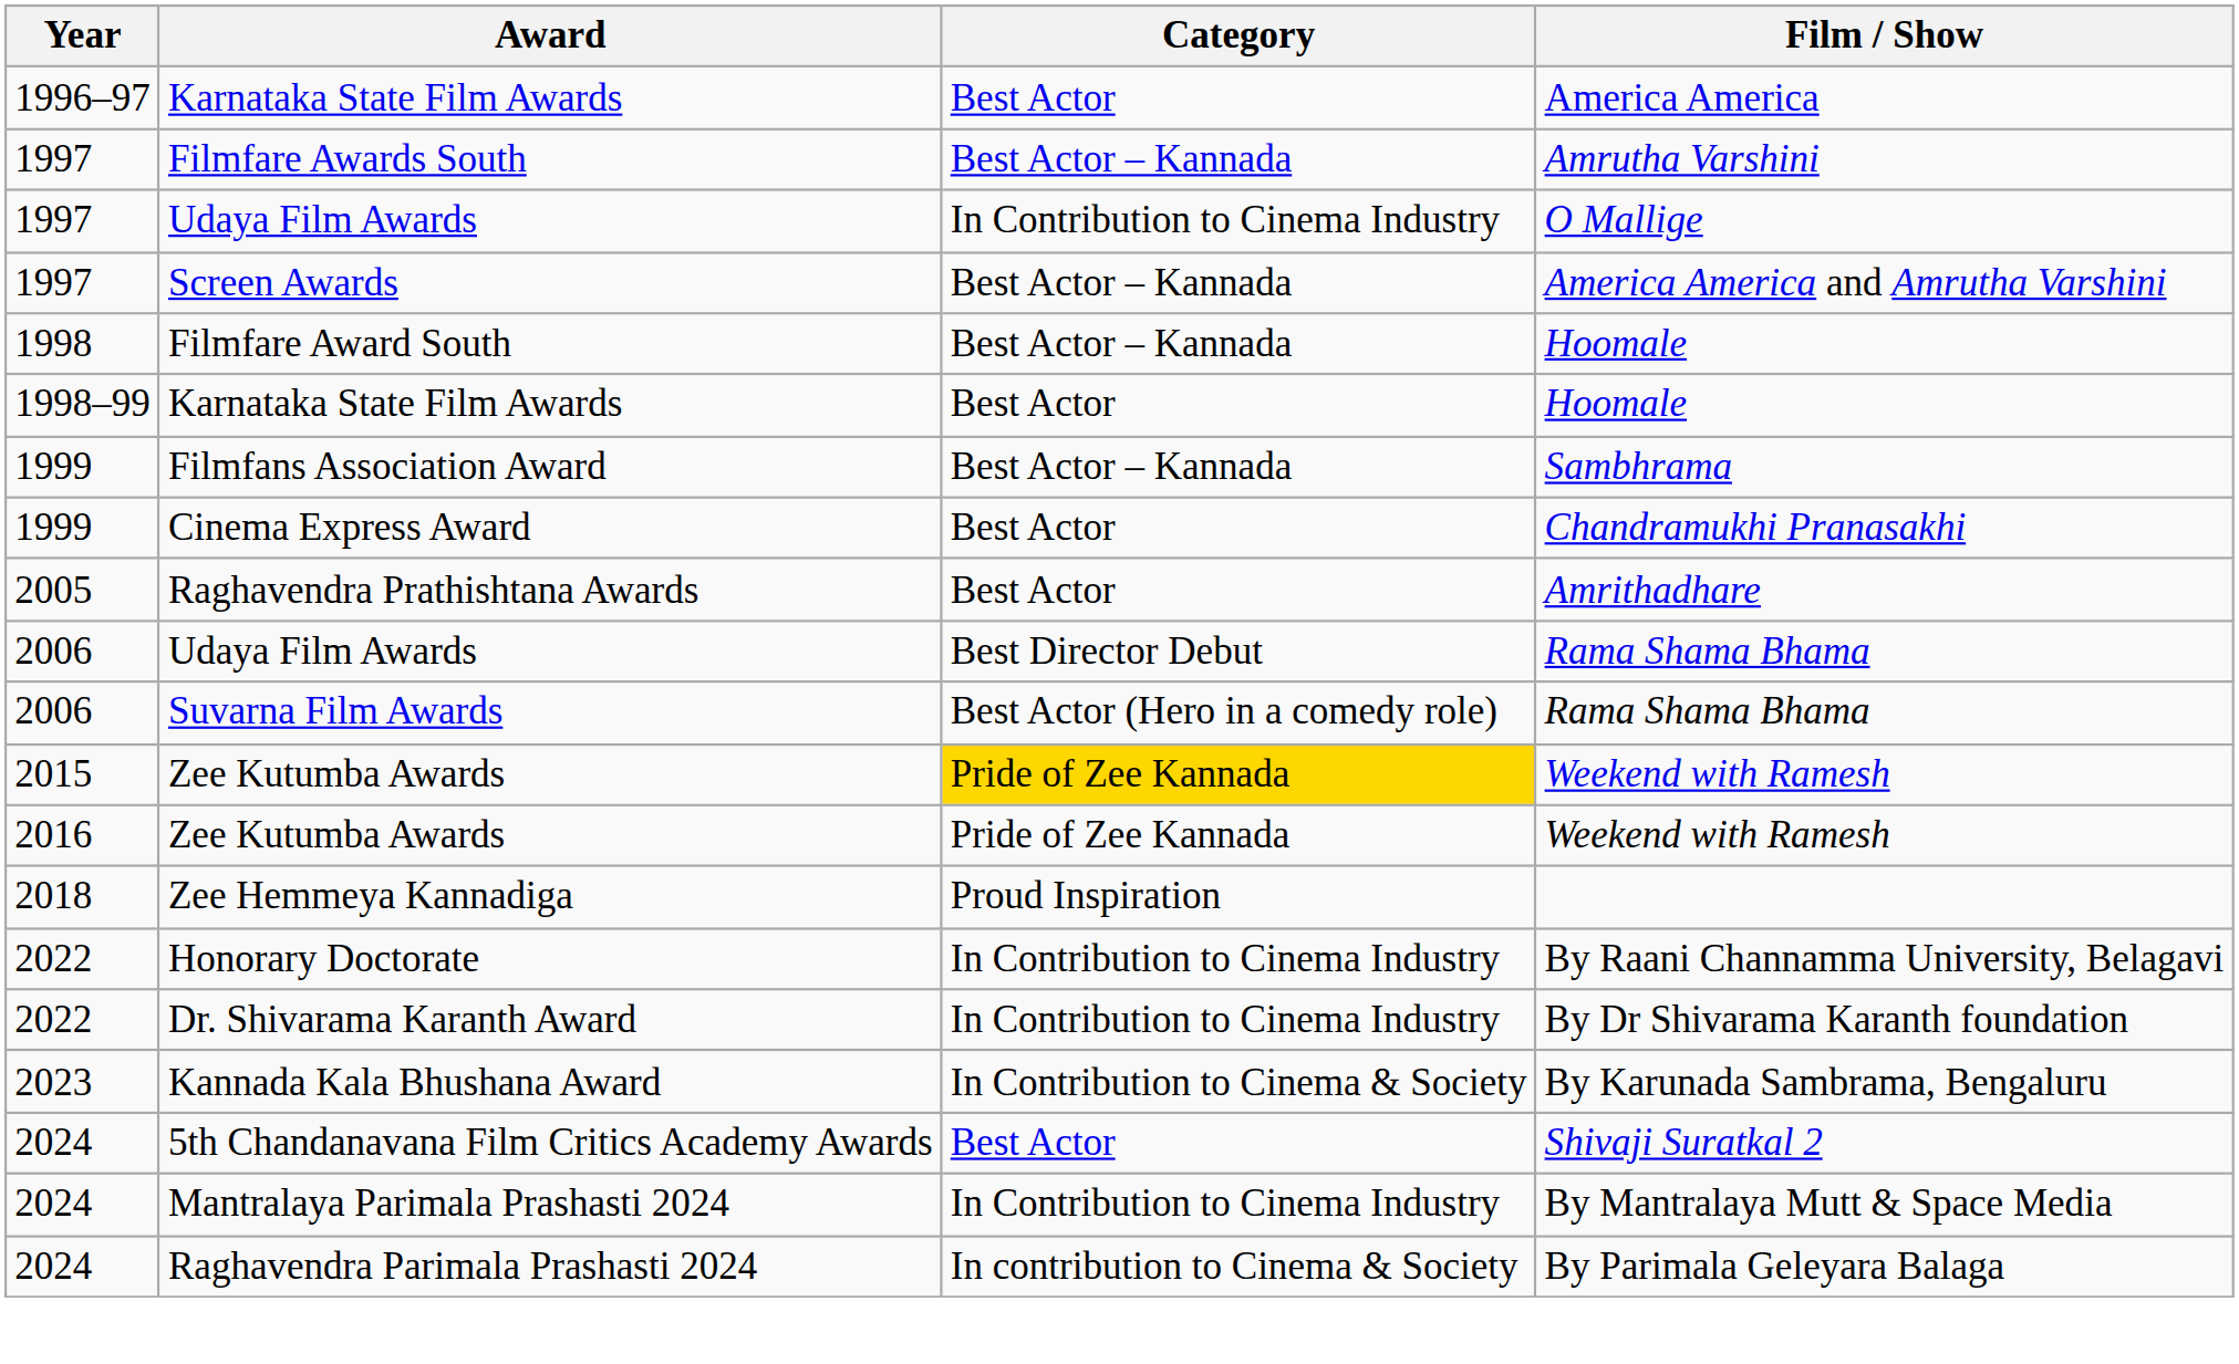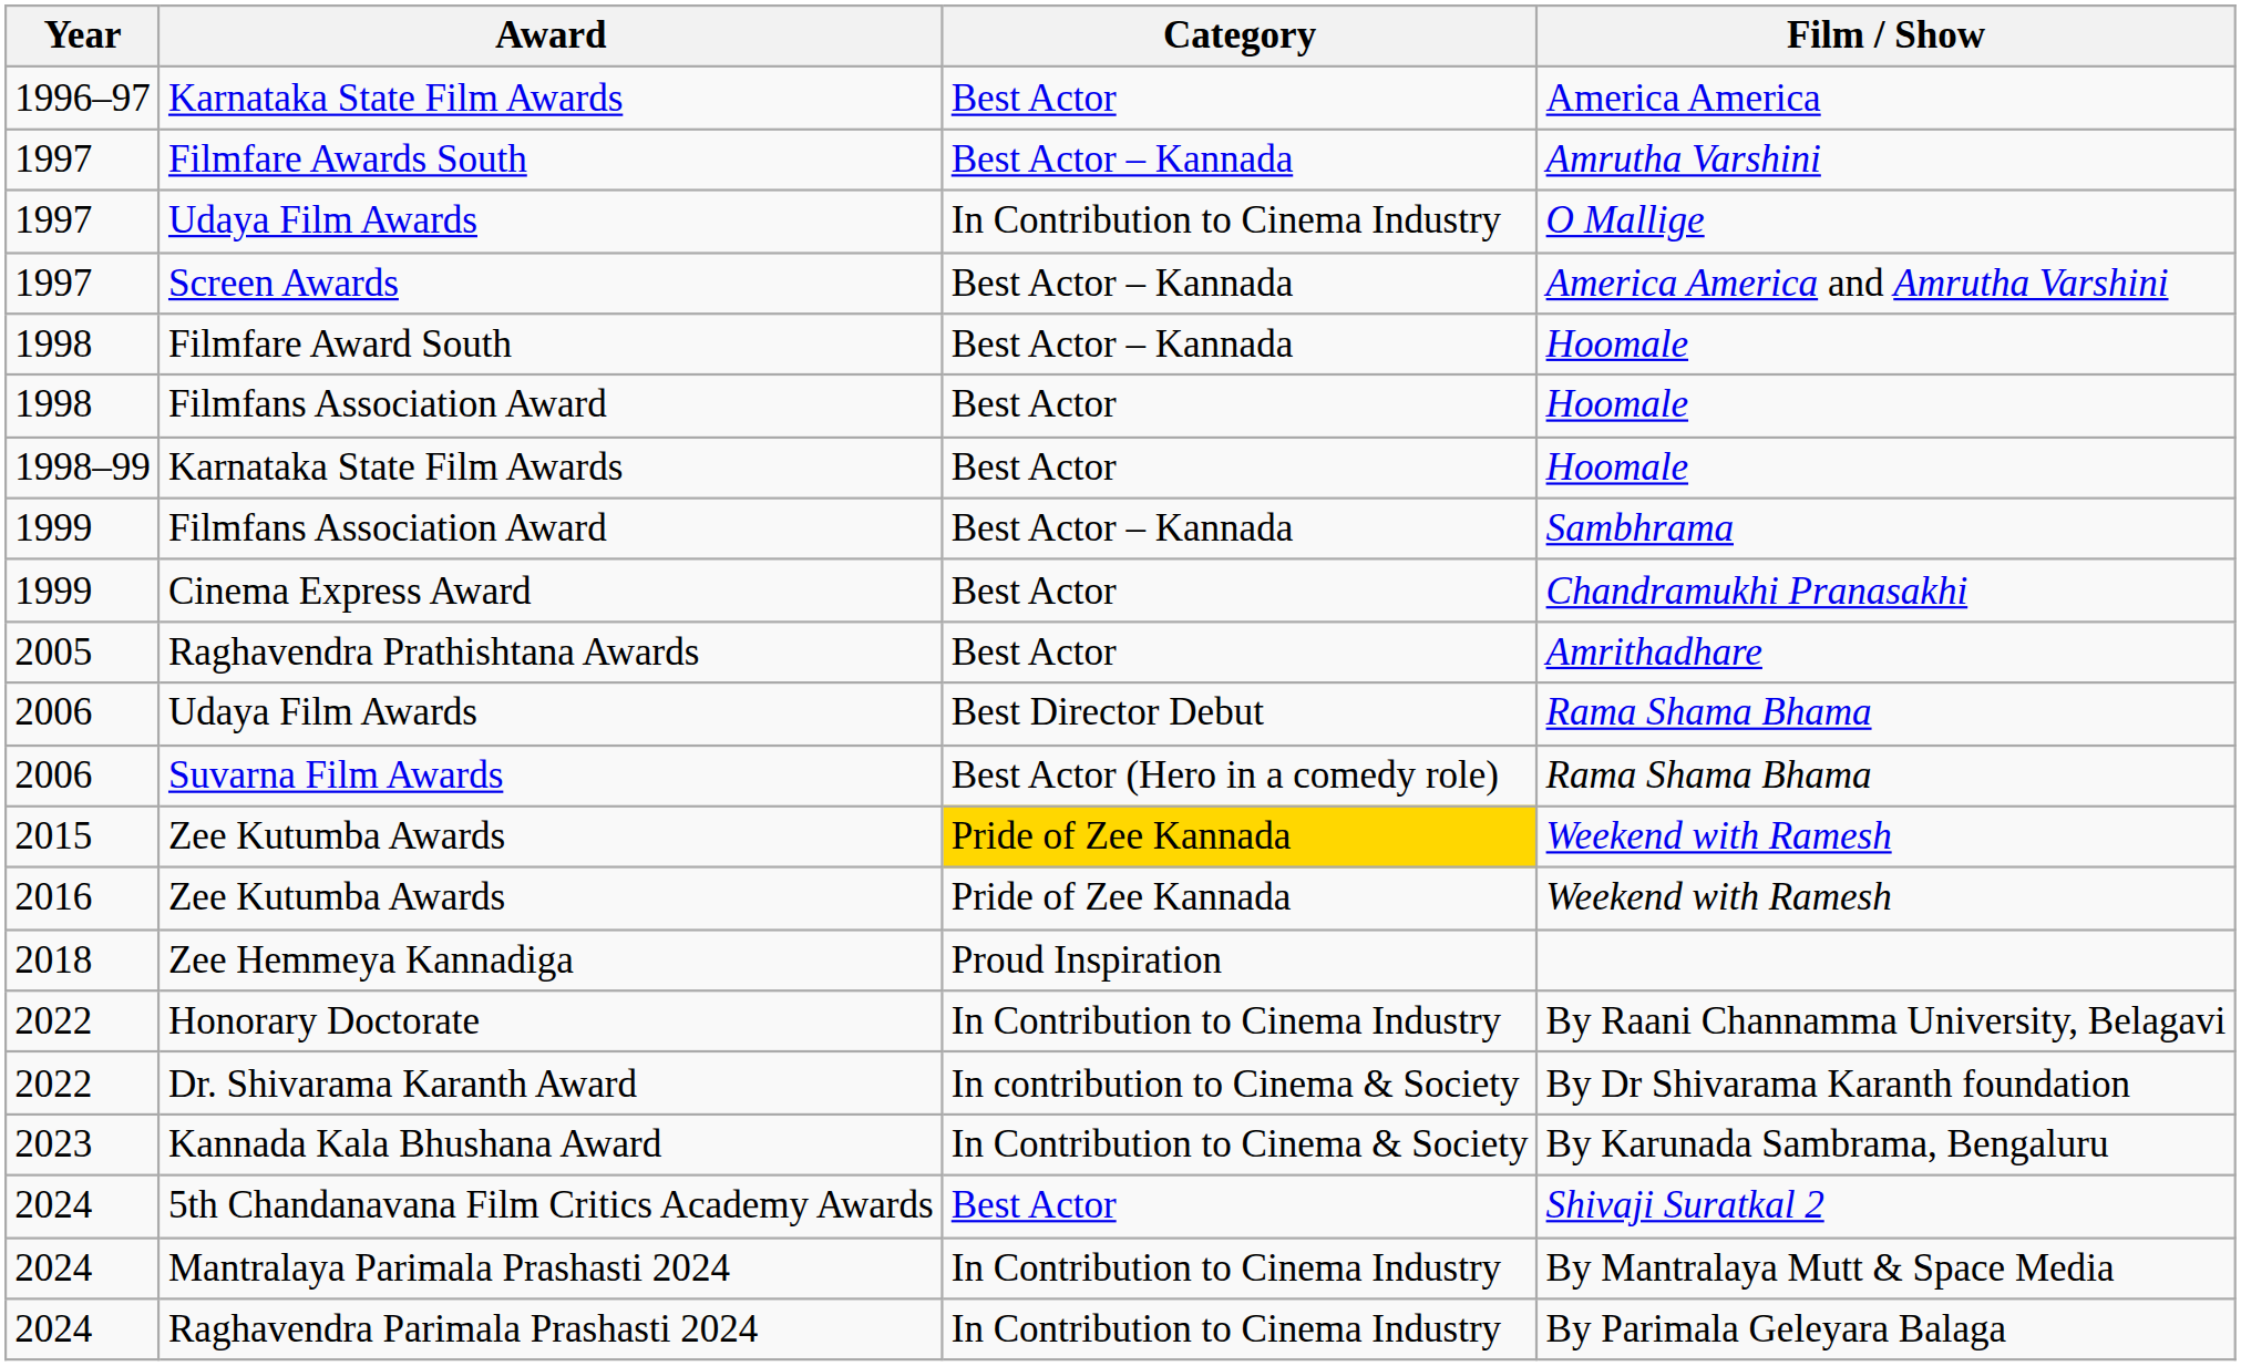+ row: 1998 | Filmfans Association Award | Best Actor | Hoomale
Dr. Shivarama Karanth Award | Category: In Contribution to Cinema Industry -> In contribution to Cinema & Society
Raghavendra Parimala Prashasti 2024 | Category: In contribution to Cinema & Society -> In Contribution to Cinema Industry
